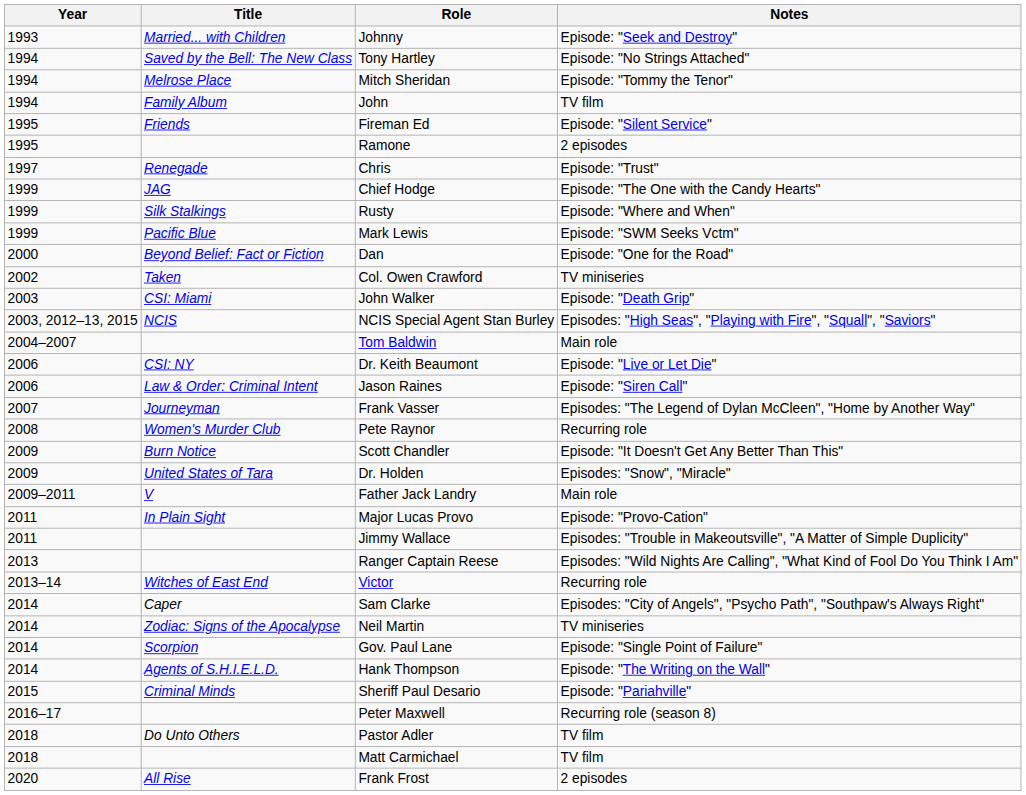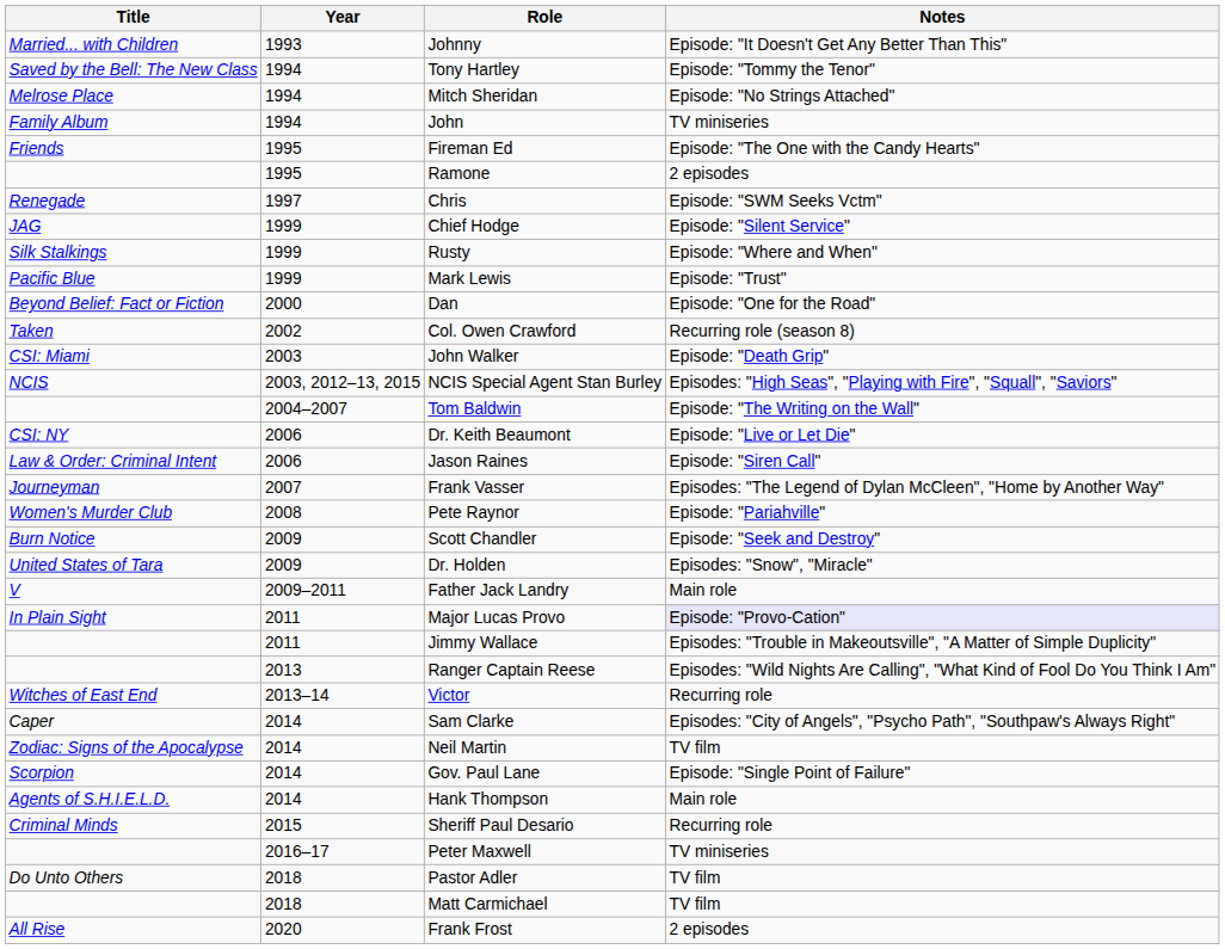columns swapped: Year <-> Title
Johnny | Notes: Episode: "Seek and Destroy" -> Episode: "It Doesn't Get Any Better Than This"
Tony Hartley | Notes: Episode: "No Strings Attached" -> Episode: "Tommy the Tenor"
Mitch Sheridan | Notes: Episode: "Tommy the Tenor" -> Episode: "No Strings Attached"
John | Notes: TV film -> TV miniseries
Fireman Ed | Notes: Episode: "Silent Service" -> Episode: "The One with the Candy Hearts"
Chris | Notes: Episode: "Trust" -> Episode: "SWM Seeks Vctm"
Chief Hodge | Notes: Episode: "The One with the Candy Hearts" -> Episode: "Silent Service"
Mark Lewis | Notes: Episode: "SWM Seeks Vctm" -> Episode: "Trust"
Col. Owen Crawford | Notes: TV miniseries -> Recurring role (season 8)
Tom Baldwin | Notes: Main role -> Episode: "The Writing on the Wall"
Pete Raynor | Notes: Recurring role -> Episode: "Pariahville"
Scott Chandler | Notes: Episode: "It Doesn't Get Any Better Than This" -> Episode: "Seek and Destroy"
Major Lucas Provo | Notes: no background -> lavender background
Neil Martin | Notes: TV miniseries -> TV film
Hank Thompson | Notes: Episode: "The Writing on the Wall" -> Main role
Sheriff Paul Desario | Notes: Episode: "Pariahville" -> Recurring role
Peter Maxwell | Notes: Recurring role (season 8) -> TV miniseries
